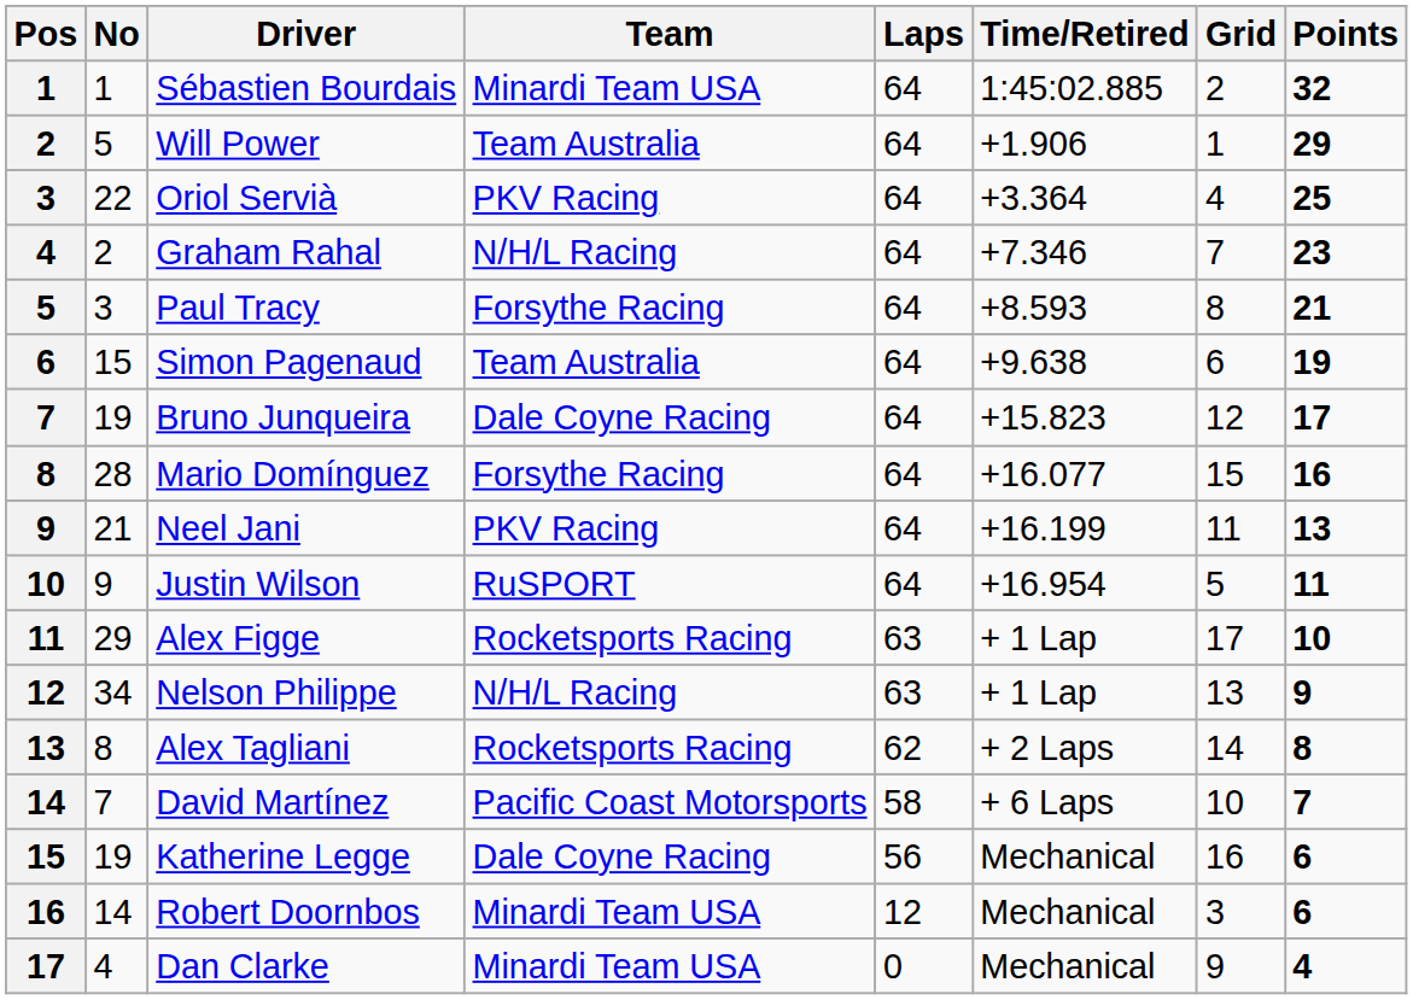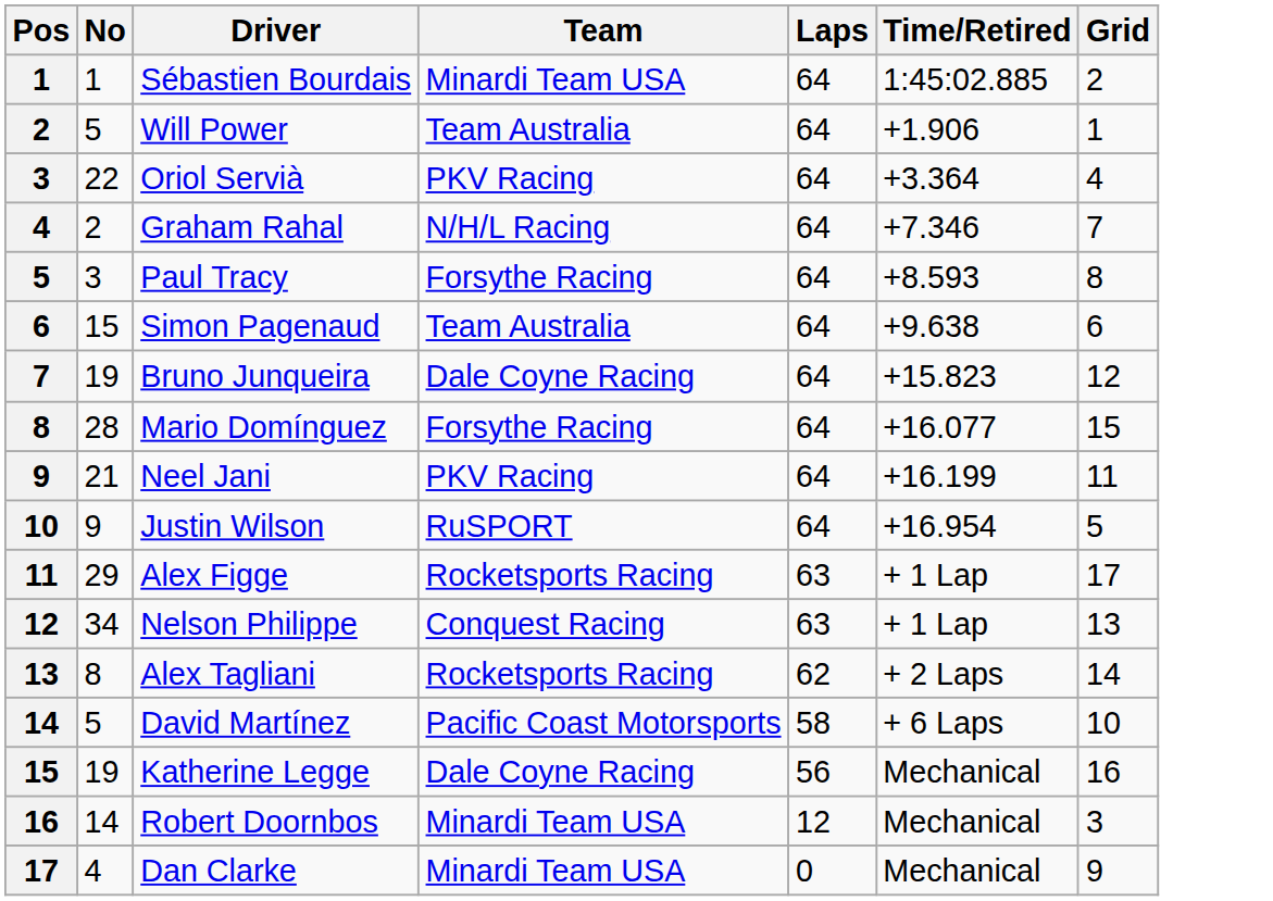- column: Points | 32 | 29 | 25 | 23 | 21 | 19 | 17 | 16 | 13 | 11 | 10 | 9 | 8 | 7 | 6 | 6 | 4
Nelson Philippe | Team: N/H/L Racing -> Conquest Racing
David Martínez | No: 7 -> 5
